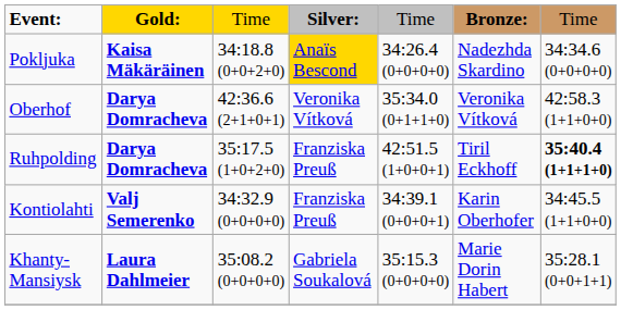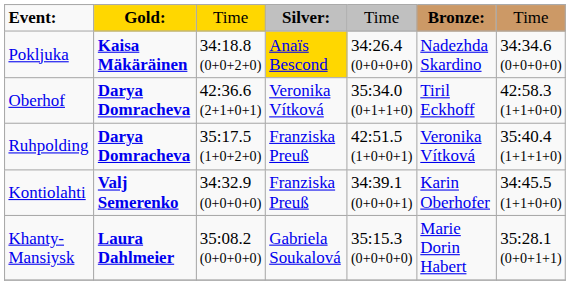Oberhof | column 6: Veronika Vítková -> Tiril Eckhoff
Ruhpolding | column 6: Tiril Eckhoff -> Veronika Vítková
Ruhpolding | column 7: bold -> normal
